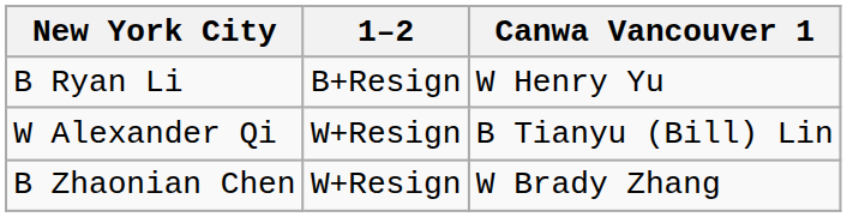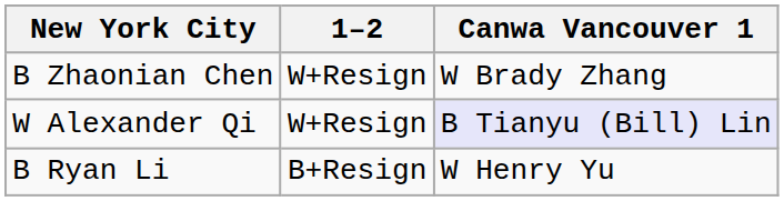rows swapped: B Ryan Li <-> B Zhaonian Chen
W Alexander Qi | Canwa Vancouver 1: no background -> lavender background
